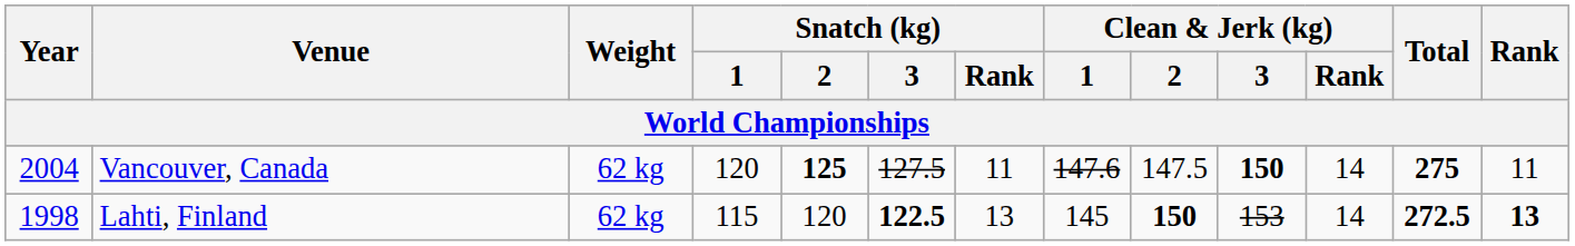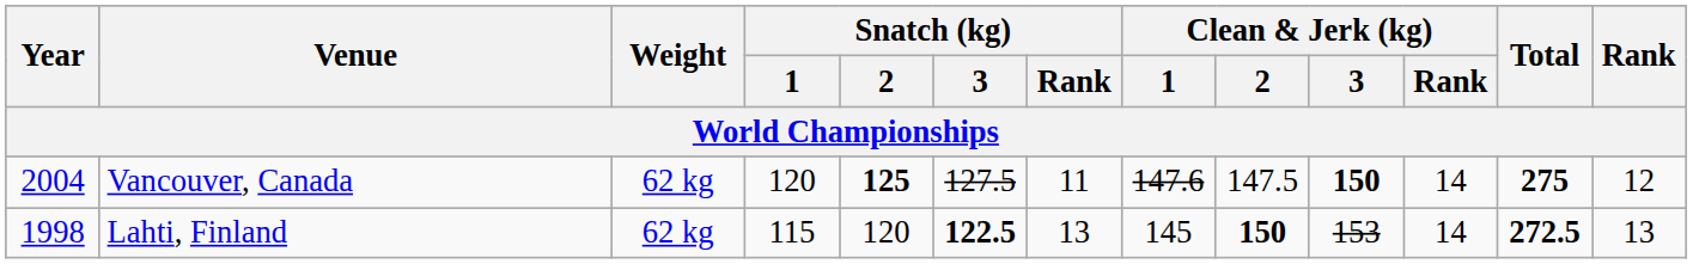Vancouver, Canada | Rank: 11 -> 12
Lahti, Finland | Rank: bold -> normal
